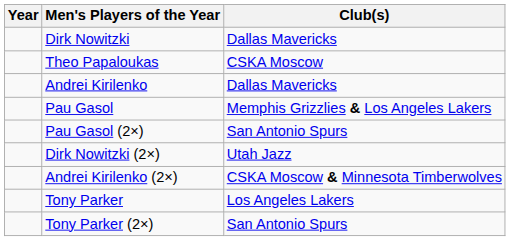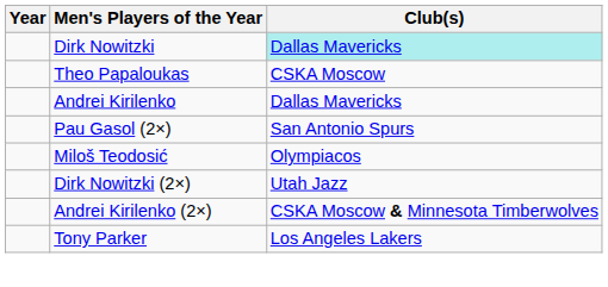Dirk Nowitzki | Club(s): no background -> paleturquoise background
- row: Pau Gasol | Memphis Grizzlies & Los Angeles Lakers
+ row: Miloš Teodosić | Olympiacos
- row: Tony Parker (2×) | San Antonio Spurs
